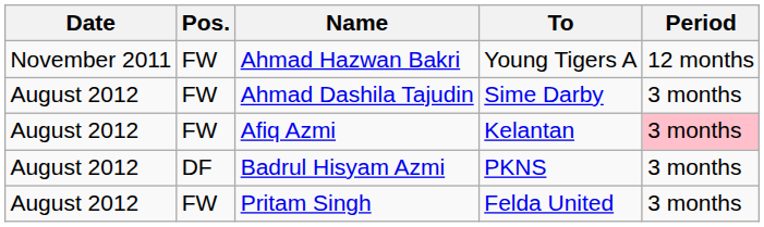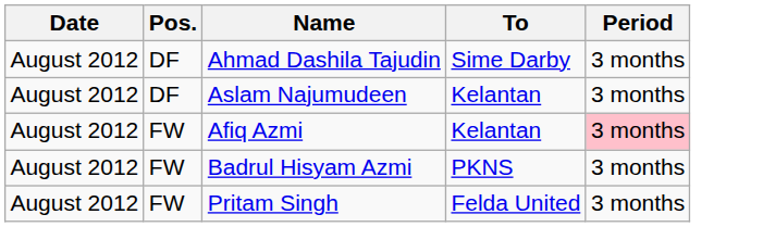- row: November 2011 | FW | Ahmad Hazwan Bakri | Young Tigers A | 12 months
Ahmad Dashila Tajudin | Pos.: FW -> DF
+ row: August 2012 | DF | Aslam Najumudeen | Kelantan | 3 months
Badrul Hisyam Azmi | Pos.: DF -> FW
